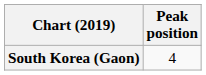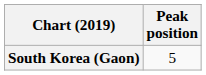South Korea (Gaon) | Peak position: 4 -> 5
